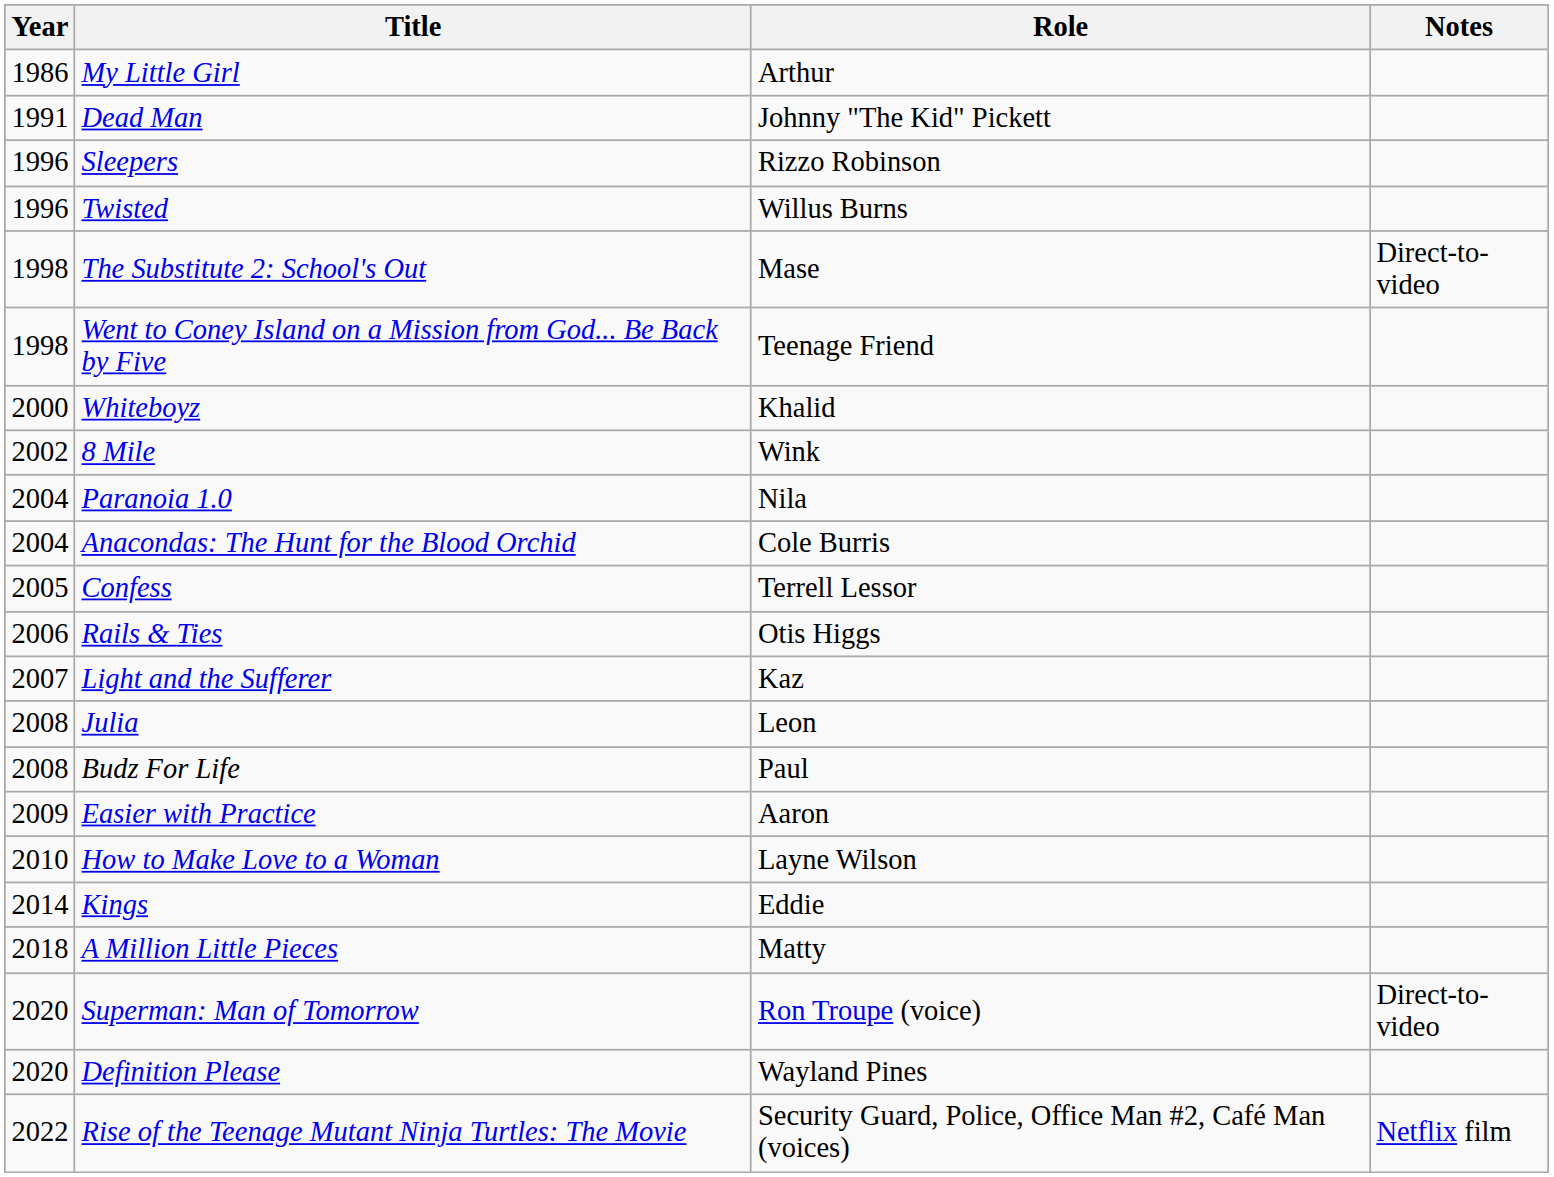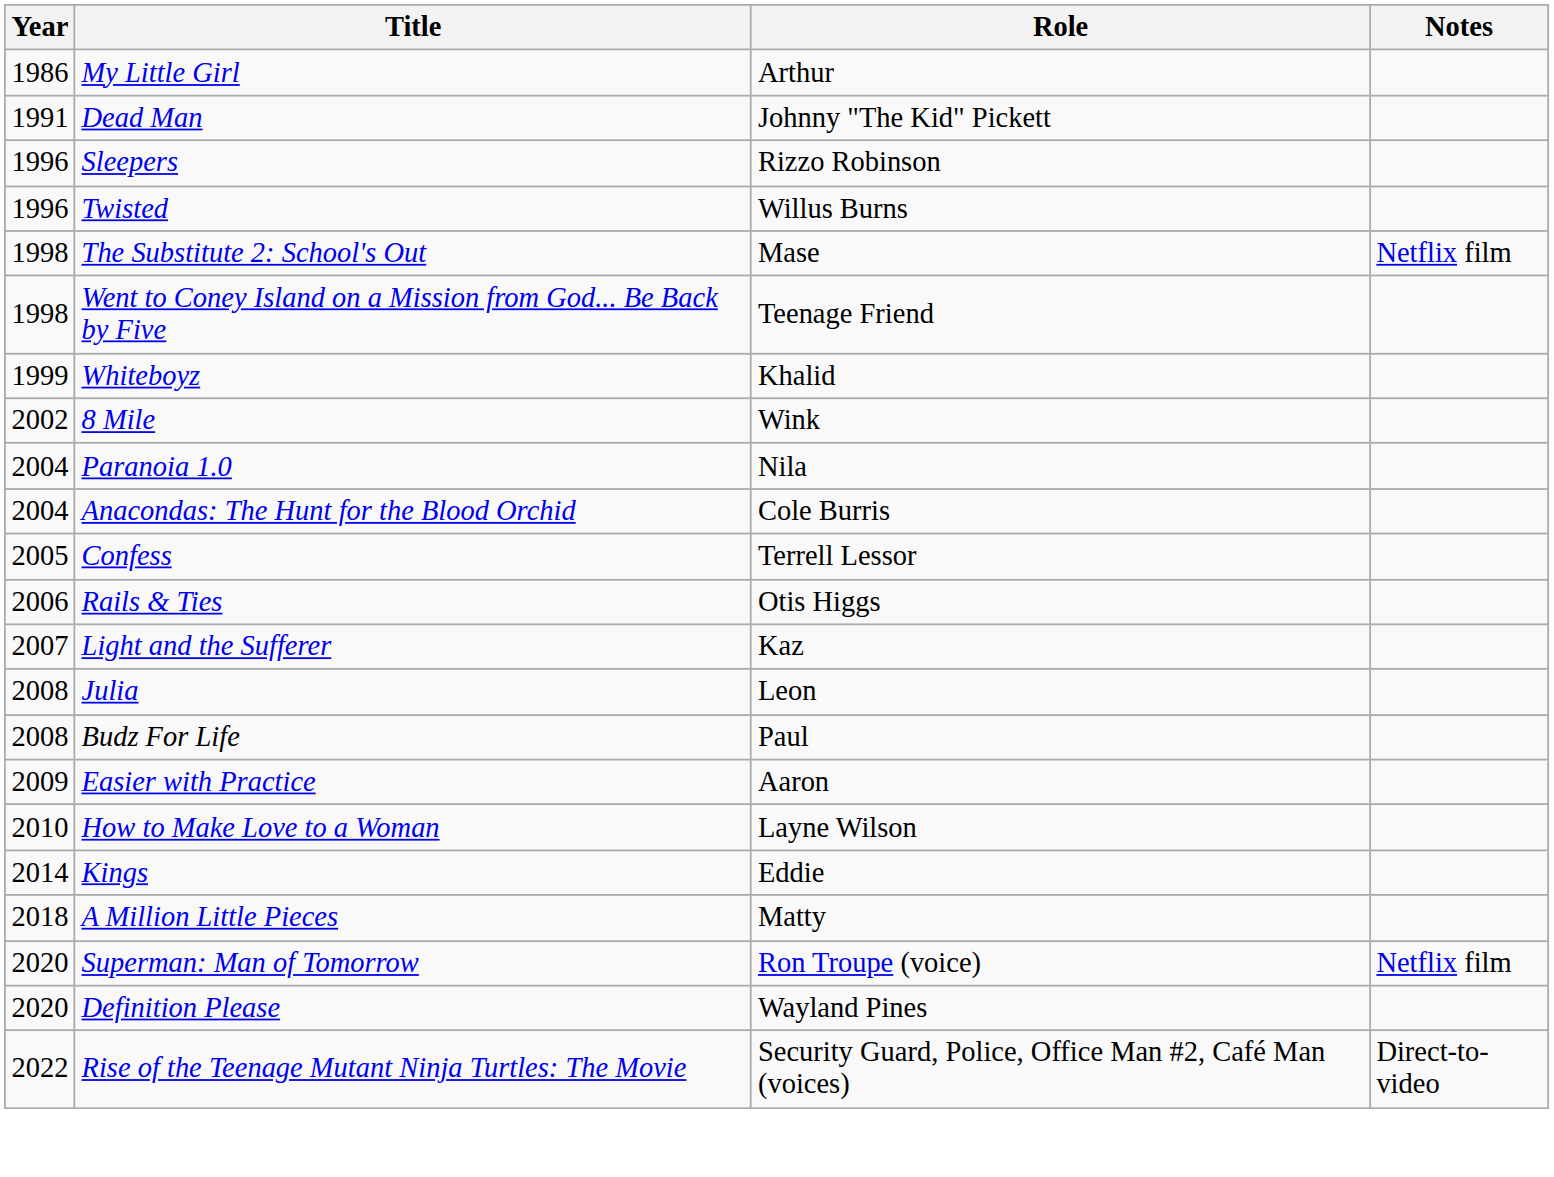The Substitute 2: School's Out | Notes: Direct-to-video -> Netflix film
Whiteboyz | Year: 2000 -> 1999
Superman: Man of Tomorrow | Notes: Direct-to-video -> Netflix film
Rise of the Teenage Mutant Ninja Turtles: The Movie | Notes: Netflix film -> Direct-to-video
